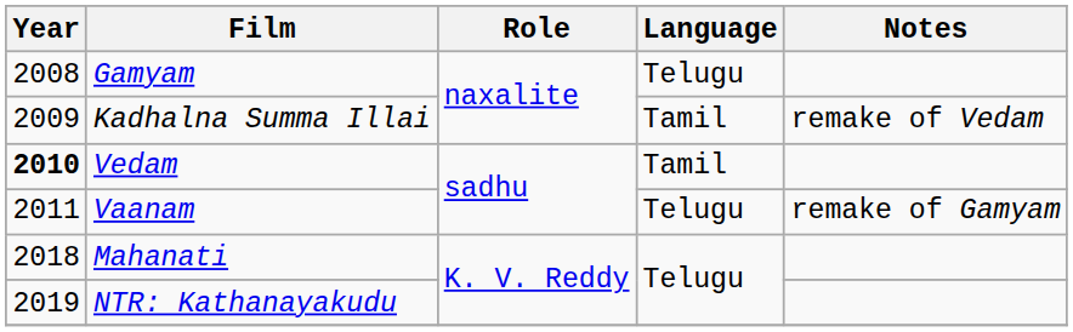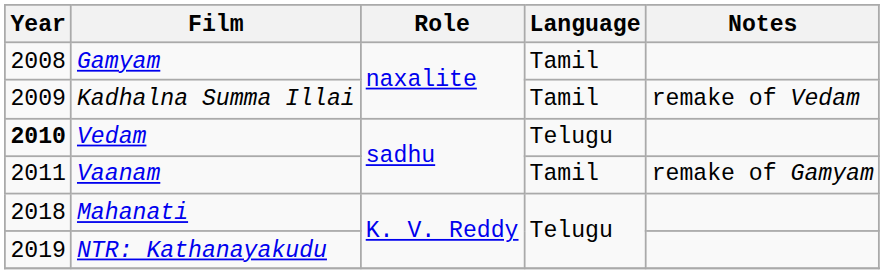Gamyam | Language: Telugu -> Tamil
Vedam | Language: Tamil -> Telugu
Vaanam | Language: Telugu -> Tamil
